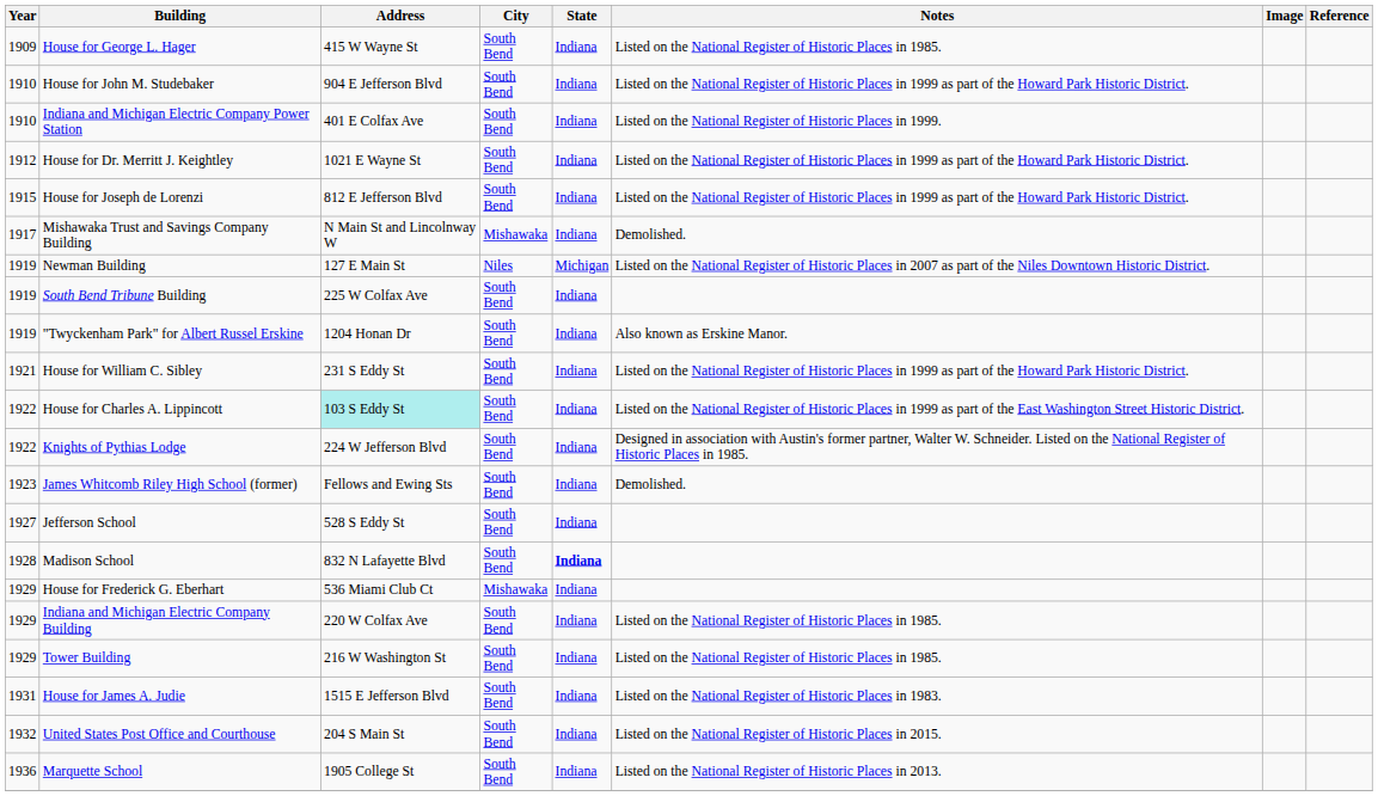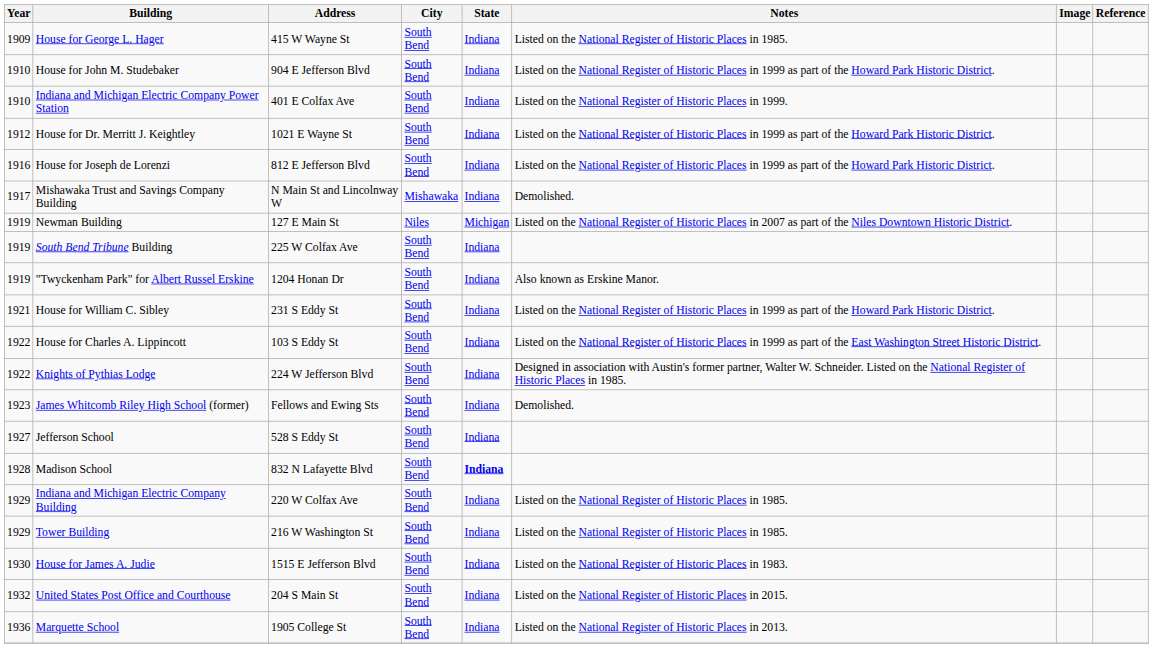House for Joseph de Lorenzi | Year: 1915 -> 1916
House for Charles A. Lippincott | Address: paleturquoise background -> no background
- row: 1929 | House for Frederick G. Eberhart | 536 Miami Club Ct | Mishawaka | Indiana
House for James A. Judie | Year: 1931 -> 1930
